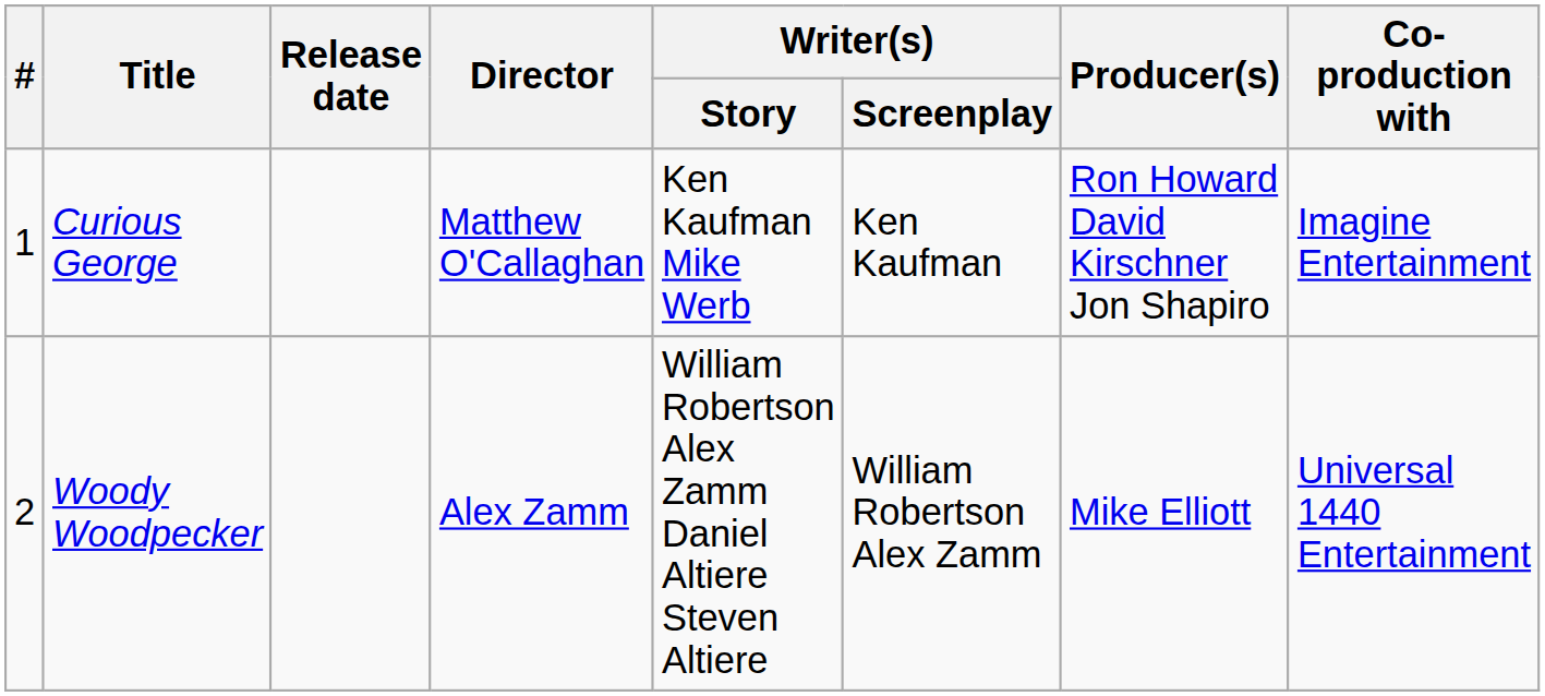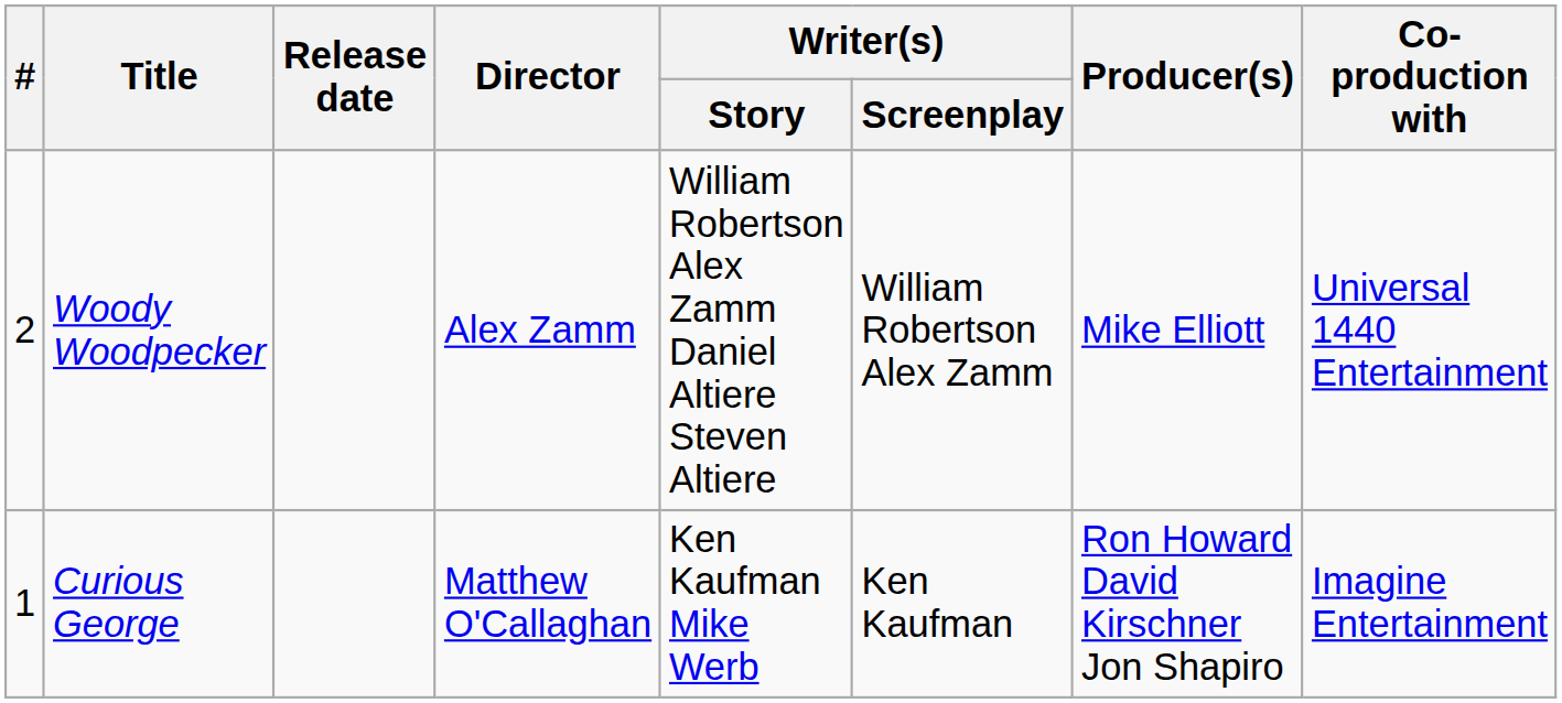rows swapped: Curious George <-> Woody Woodpecker
